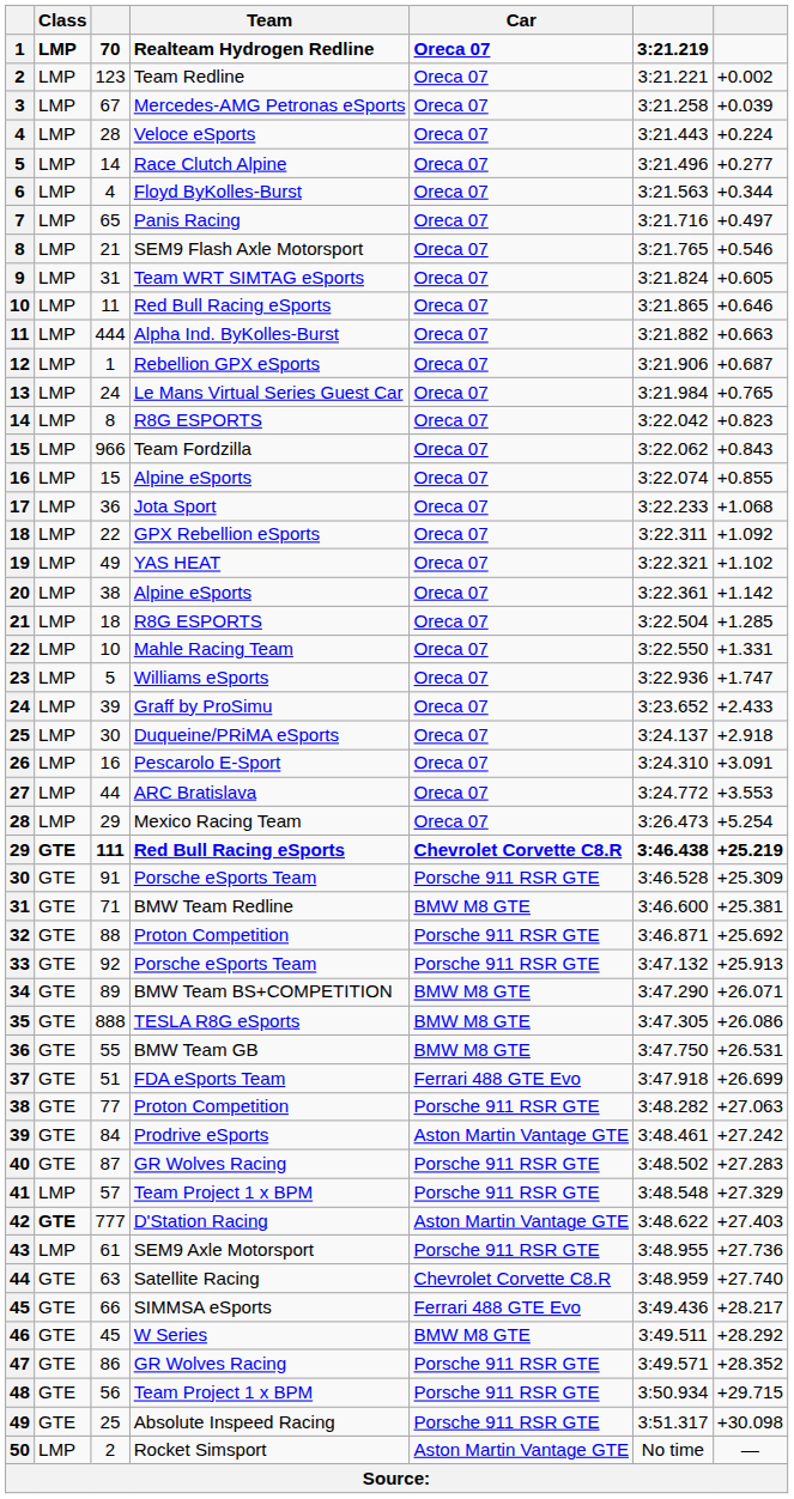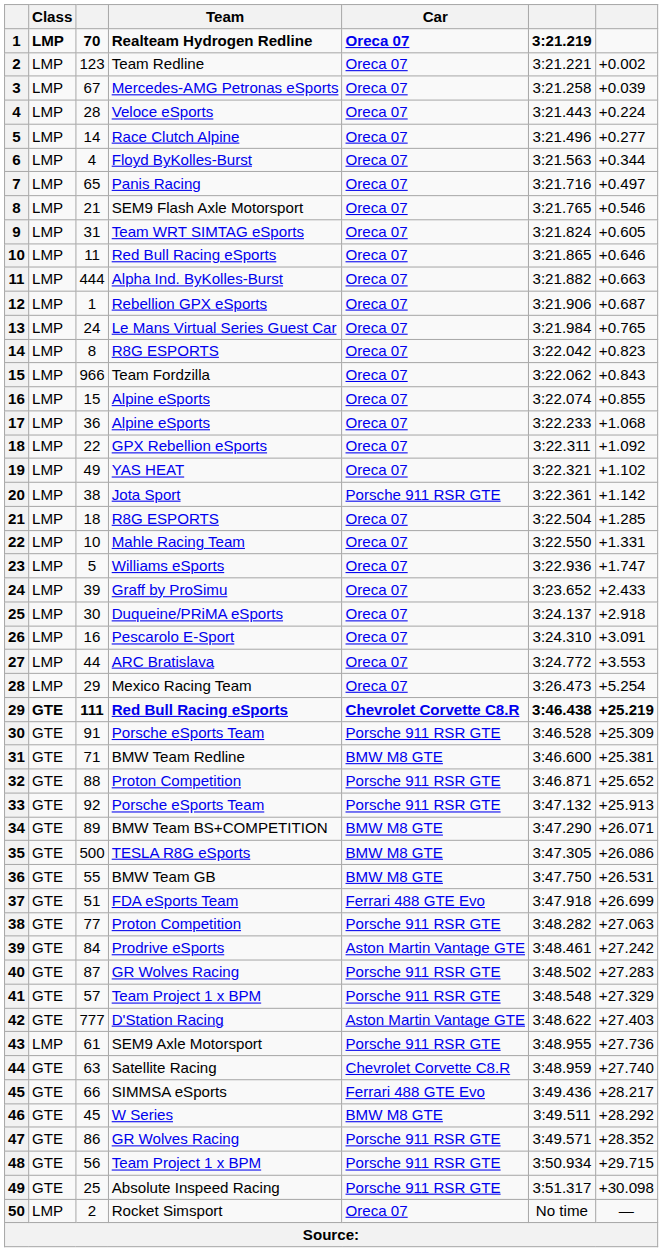17 | Team: Jota Sport -> Alpine eSports
20 | Team: Alpine eSports -> Jota Sport
20 | Car: Oreca 07 -> Porsche 911 RSR GTE
32 | column 7: +25.692 -> +25.652
35 | column 3: 888 -> 500
41 | Class: LMP -> GTE
42 | Class: bold -> normal
50 | Car: Aston Martin Vantage GTE -> Oreca 07
